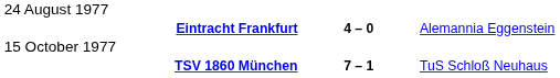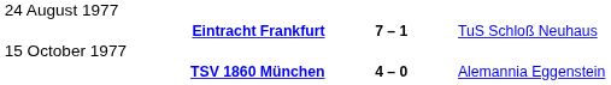Eintracht Frankfurt | column 2: 4 – 0 -> 7 – 1
Eintracht Frankfurt | column 3: Alemannia Eggenstein -> TuS Schloß Neuhaus
TSV 1860 München | column 2: 7 – 1 -> 4 – 0
TSV 1860 München | column 3: TuS Schloß Neuhaus -> Alemannia Eggenstein
